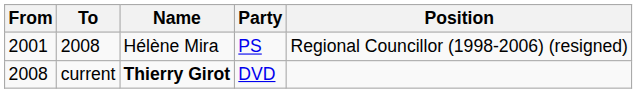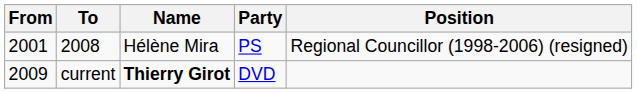current | From: 2008 -> 2009
